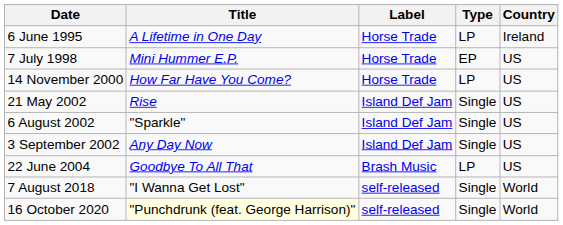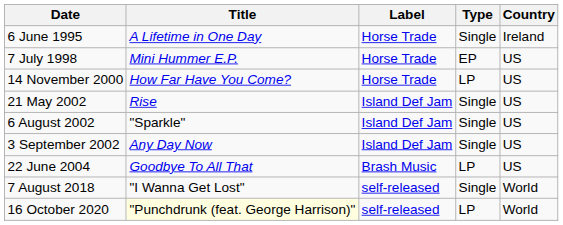6 June 1995 | Type: LP -> Single
16 October 2020 | Type: Single -> LP
